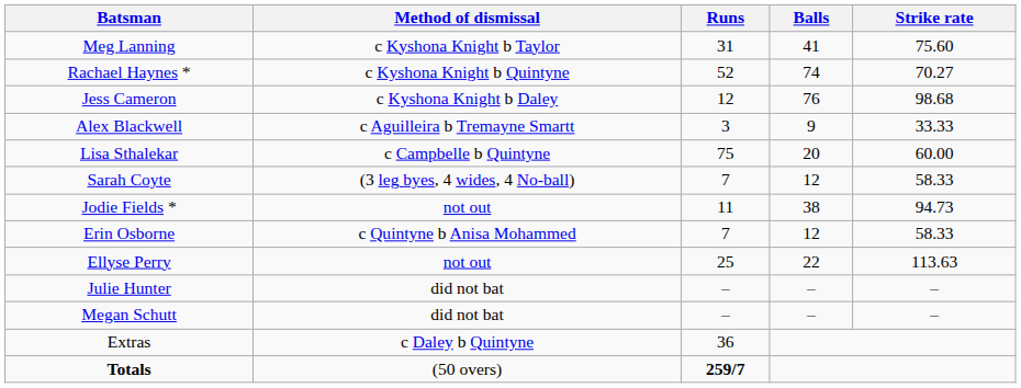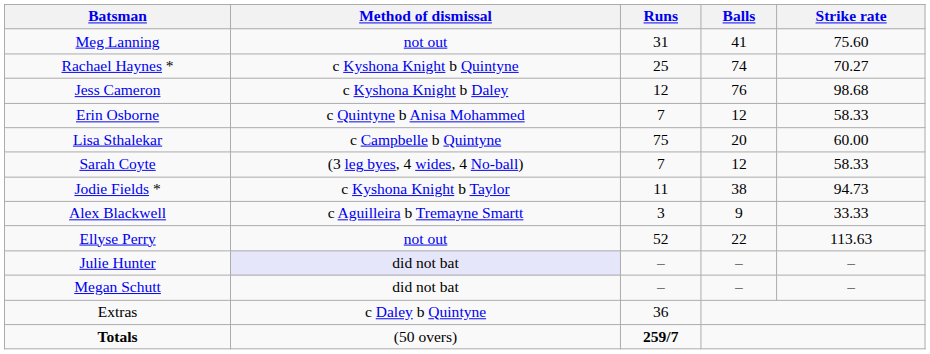Meg Lanning | Method of dismissal: c Kyshona Knight b Taylor -> not out
Rachael Haynes * | Runs: 52 -> 25
rows swapped: Alex Blackwell <-> Erin Osborne
Jodie Fields * | Method of dismissal: not out -> c Kyshona Knight b Taylor
Ellyse Perry | Runs: 25 -> 52
Julie Hunter | Method of dismissal: no background -> lavender background
